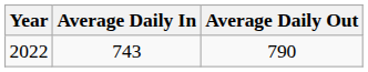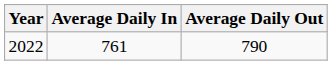2022 | Average Daily In: 743 -> 761
